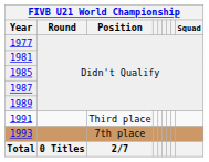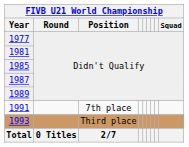1991 | Position: Third place -> 7th place
1993 | Position: 7th place -> Third place
